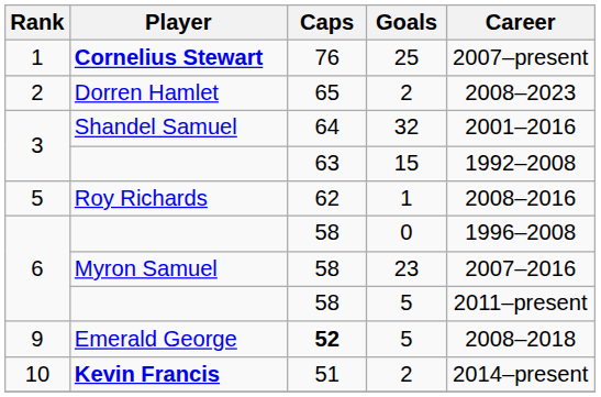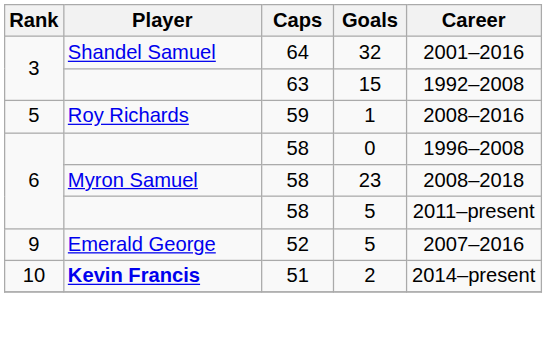- row: 1 | Cornelius Stewart | 76 | 25 | 2007–present
- row: 2 | Dorren Hamlet | 65 | 2 | 2008–2023
Roy Richards | Caps: 62 -> 59
Myron Samuel | Career: 2007–2016 -> 2008–2018
Emerald George | Caps: bold -> normal
Emerald George | Career: 2008–2018 -> 2007–2016
